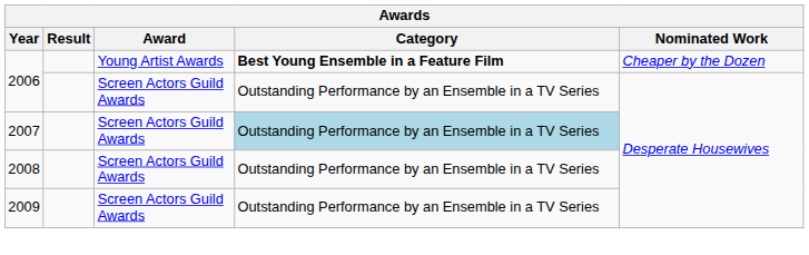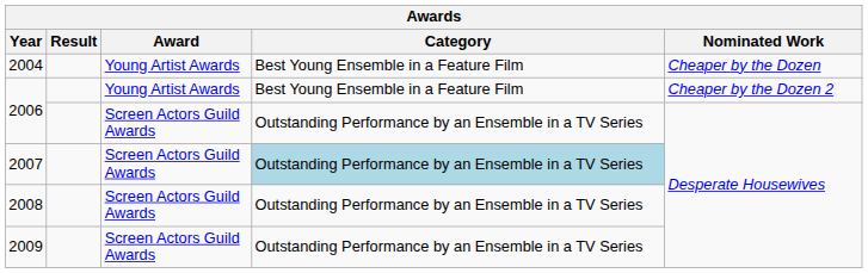+ row: 2004 | Young Artist Awards | Best Young Ensemble in a Feature Film | Cheaper by the Dozen
2006 / Young Artist Awards | Category: bold -> normal
2006 / Young Artist Awards | Nominated Work: Cheaper by the Dozen -> Cheaper by the Dozen 2
